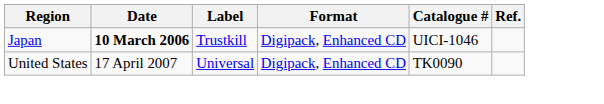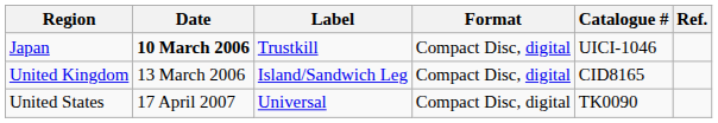Japan | Format: Digipack, Enhanced CD -> Compact Disc, digital
+ row: United Kingdom | 13 March 2006 | Island/Sandwich Leg | Compact Disc, digital | CID8165
United States | Format: Digipack, Enhanced CD -> Compact Disc, digital
